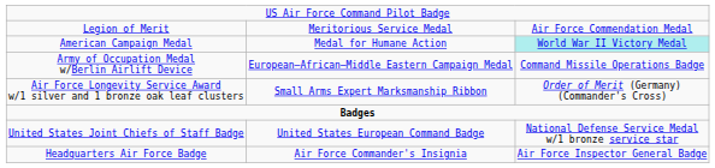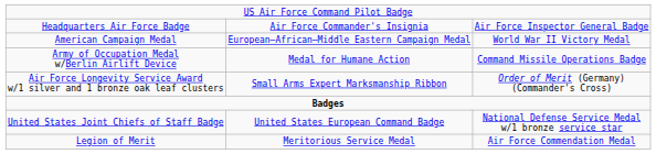rows swapped: Legion of Merit <-> Headquarters Air Force Badge
American Campaign Medal | column 2: Medal for Humane Action -> European–African–Middle Eastern Campaign Medal
American Campaign Medal | column 3: paleturquoise background -> no background
Army of Occupation Medal w/Berlin Airlift Device | column 2: European–African–Middle Eastern Campaign Medal -> Medal for Humane Action
